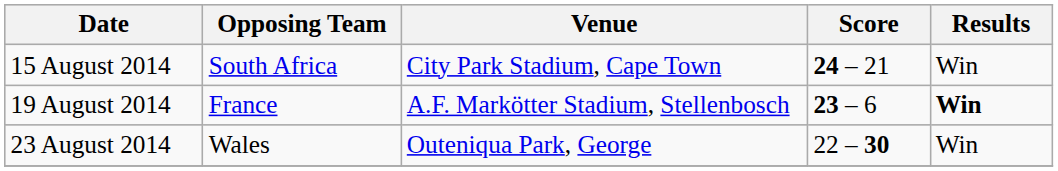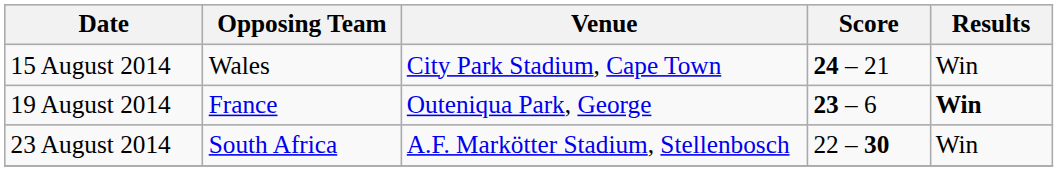15 August 2014 | Opposing Team: South Africa -> Wales
19 August 2014 | Venue: A.F. Markötter Stadium, Stellenbosch -> Outeniqua Park, George
23 August 2014 | Opposing Team: Wales -> South Africa
23 August 2014 | Venue: Outeniqua Park, George -> A.F. Markötter Stadium, Stellenbosch
